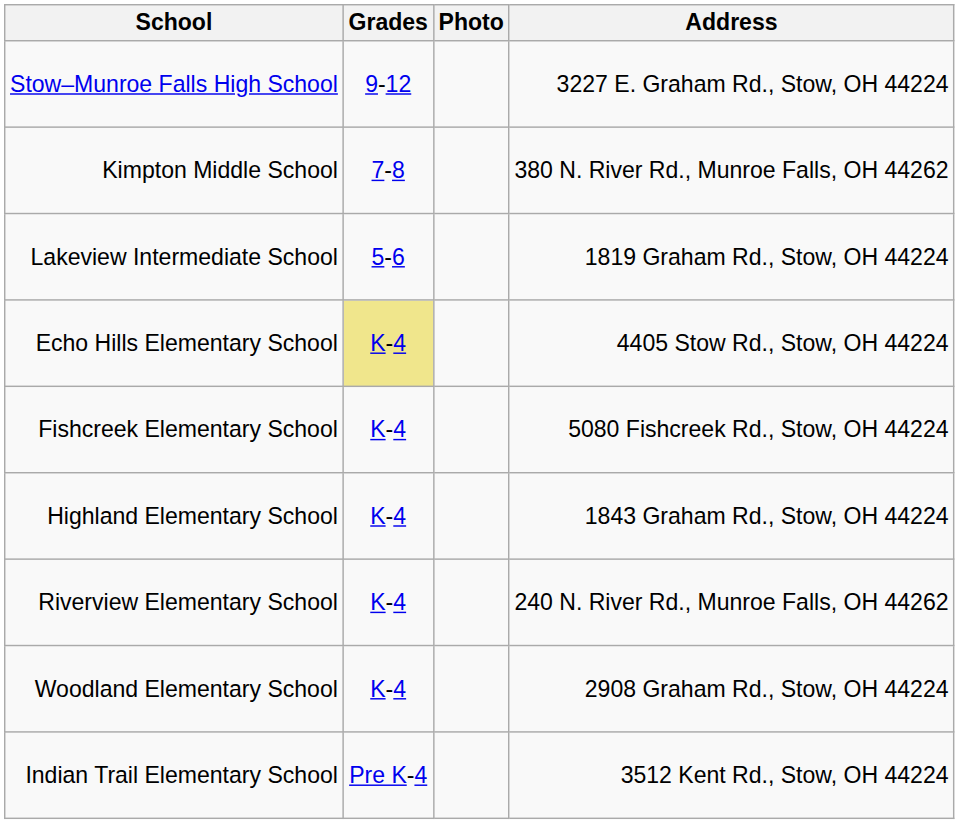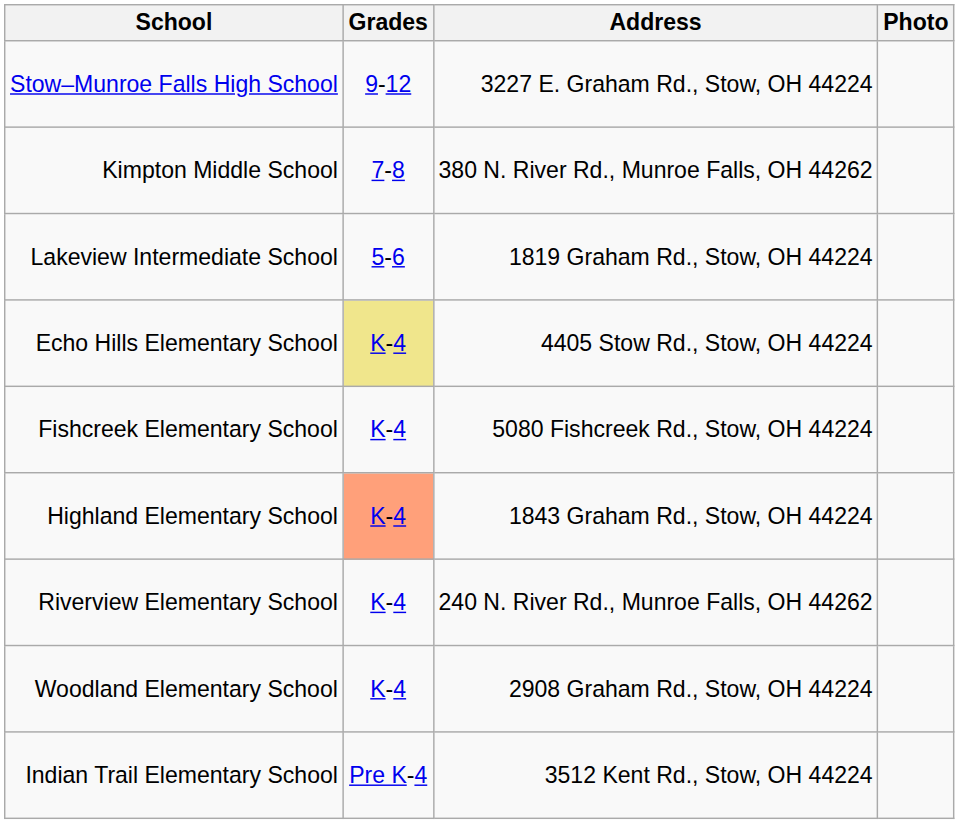columns swapped: Address <-> Photo
Highland Elementary School | Grades: no background -> lightsalmon background
